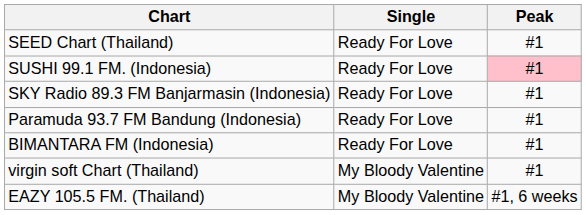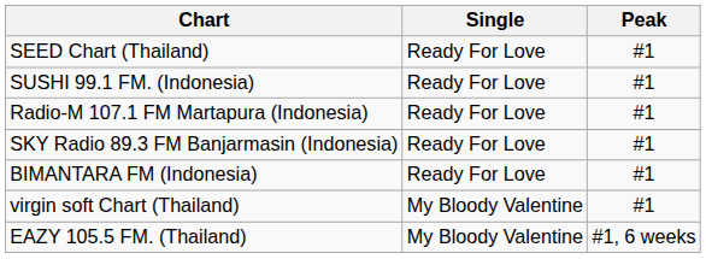SUSHI 99.1 FM. (Indonesia) | Peak: pink background -> no background
+ row: Radio-M 107.1 FM Martapura (Indonesia) | Ready For Love | #1
- row: Paramuda 93.7 FM Bandung (Indonesia) | Ready For Love | #1
